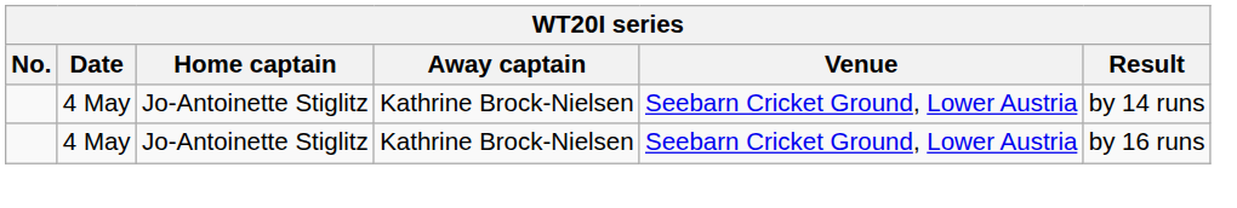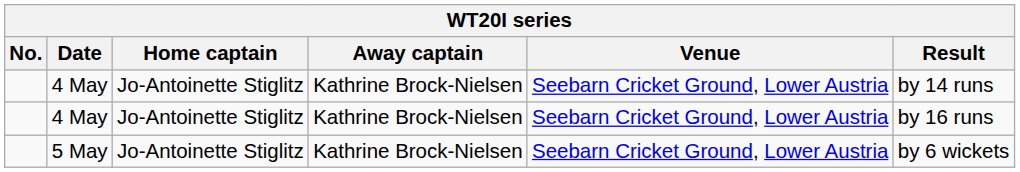+ row: 5 May | Jo-Antoinette Stiglitz | Kathrine Brock-Nielsen | Seebarn Cricket Ground, Lower Austria | by 6 wickets
